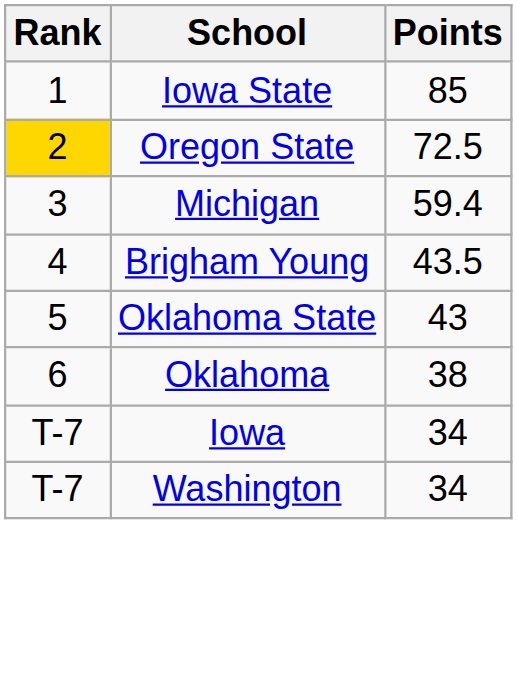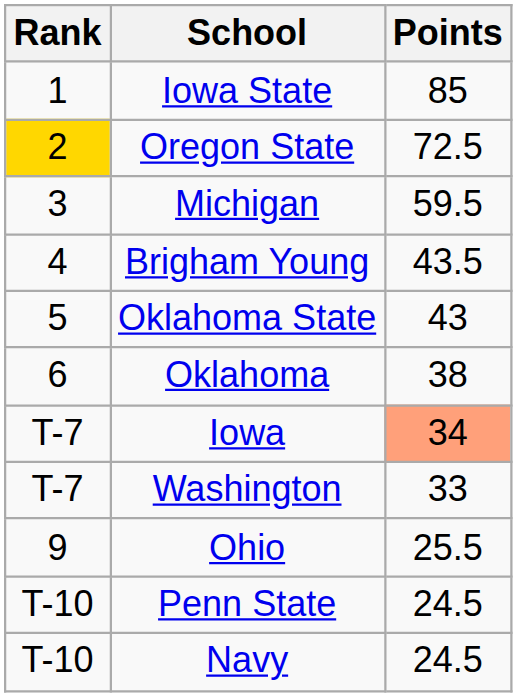Michigan | Points: 59.4 -> 59.5
Iowa | Points: no background -> lightsalmon background
Washington | Points: 34 -> 33
+ row: 9 | Ohio | 25.5
+ row: T-10 | Penn State | 24.5
+ row: T-10 | Navy | 24.5
